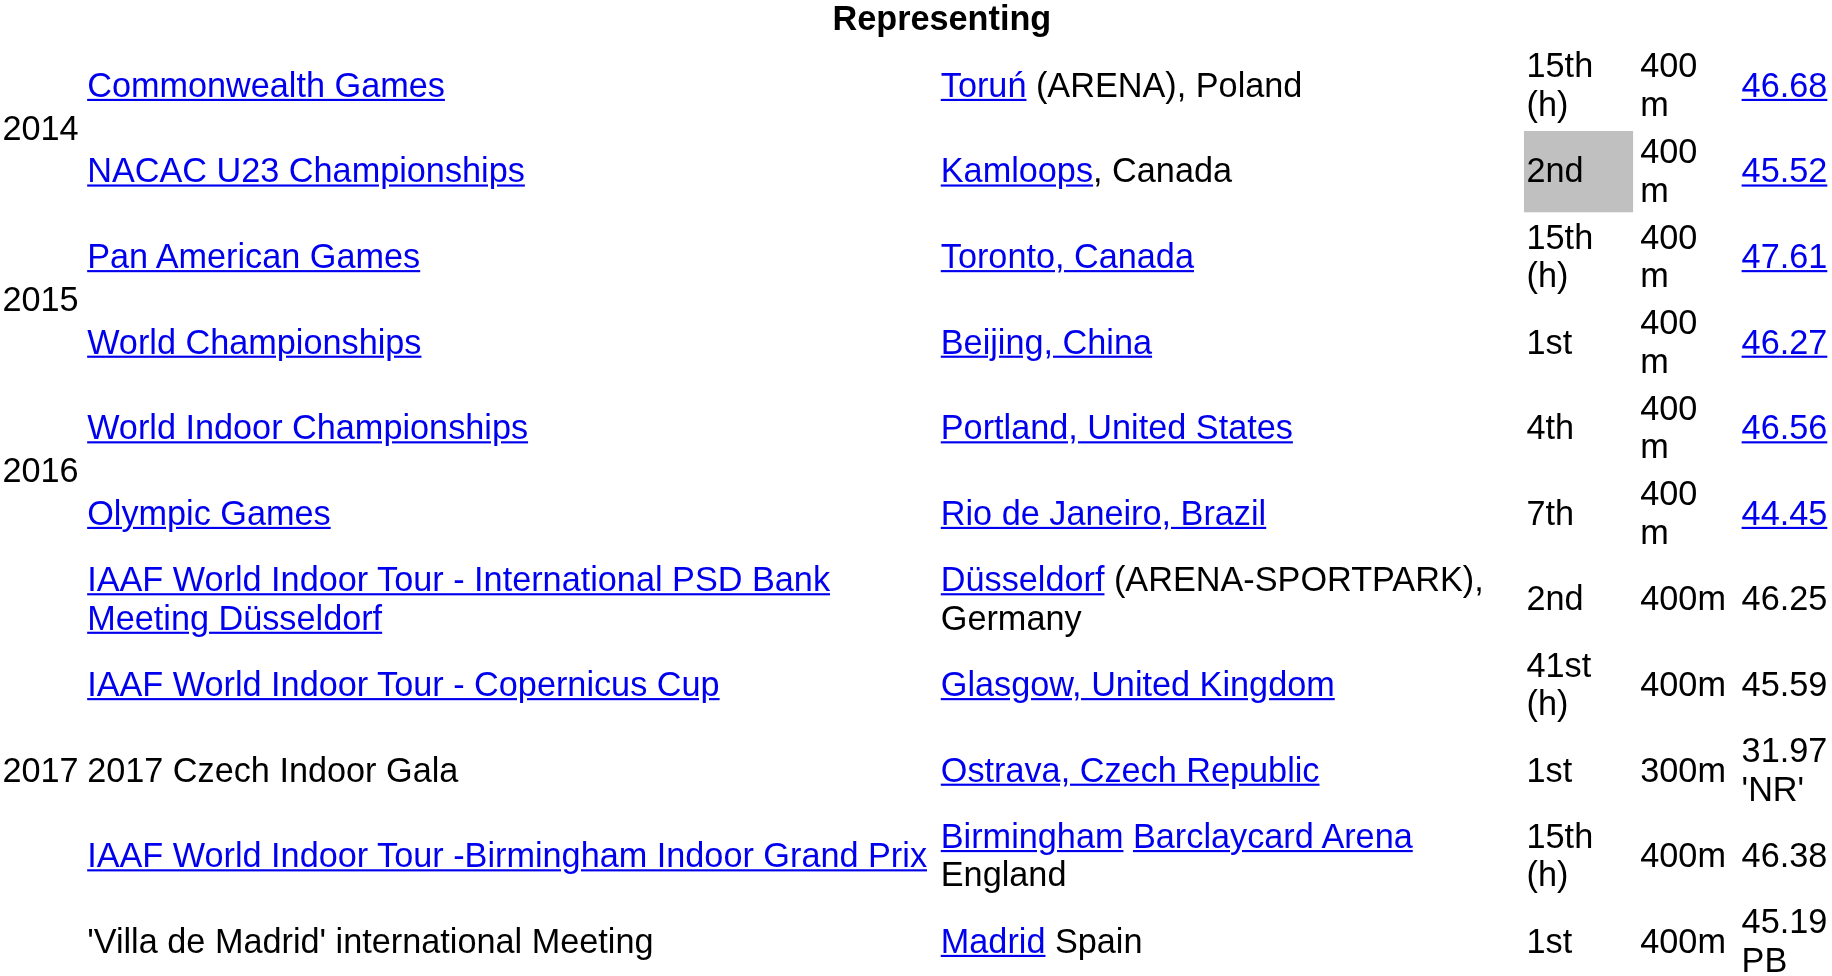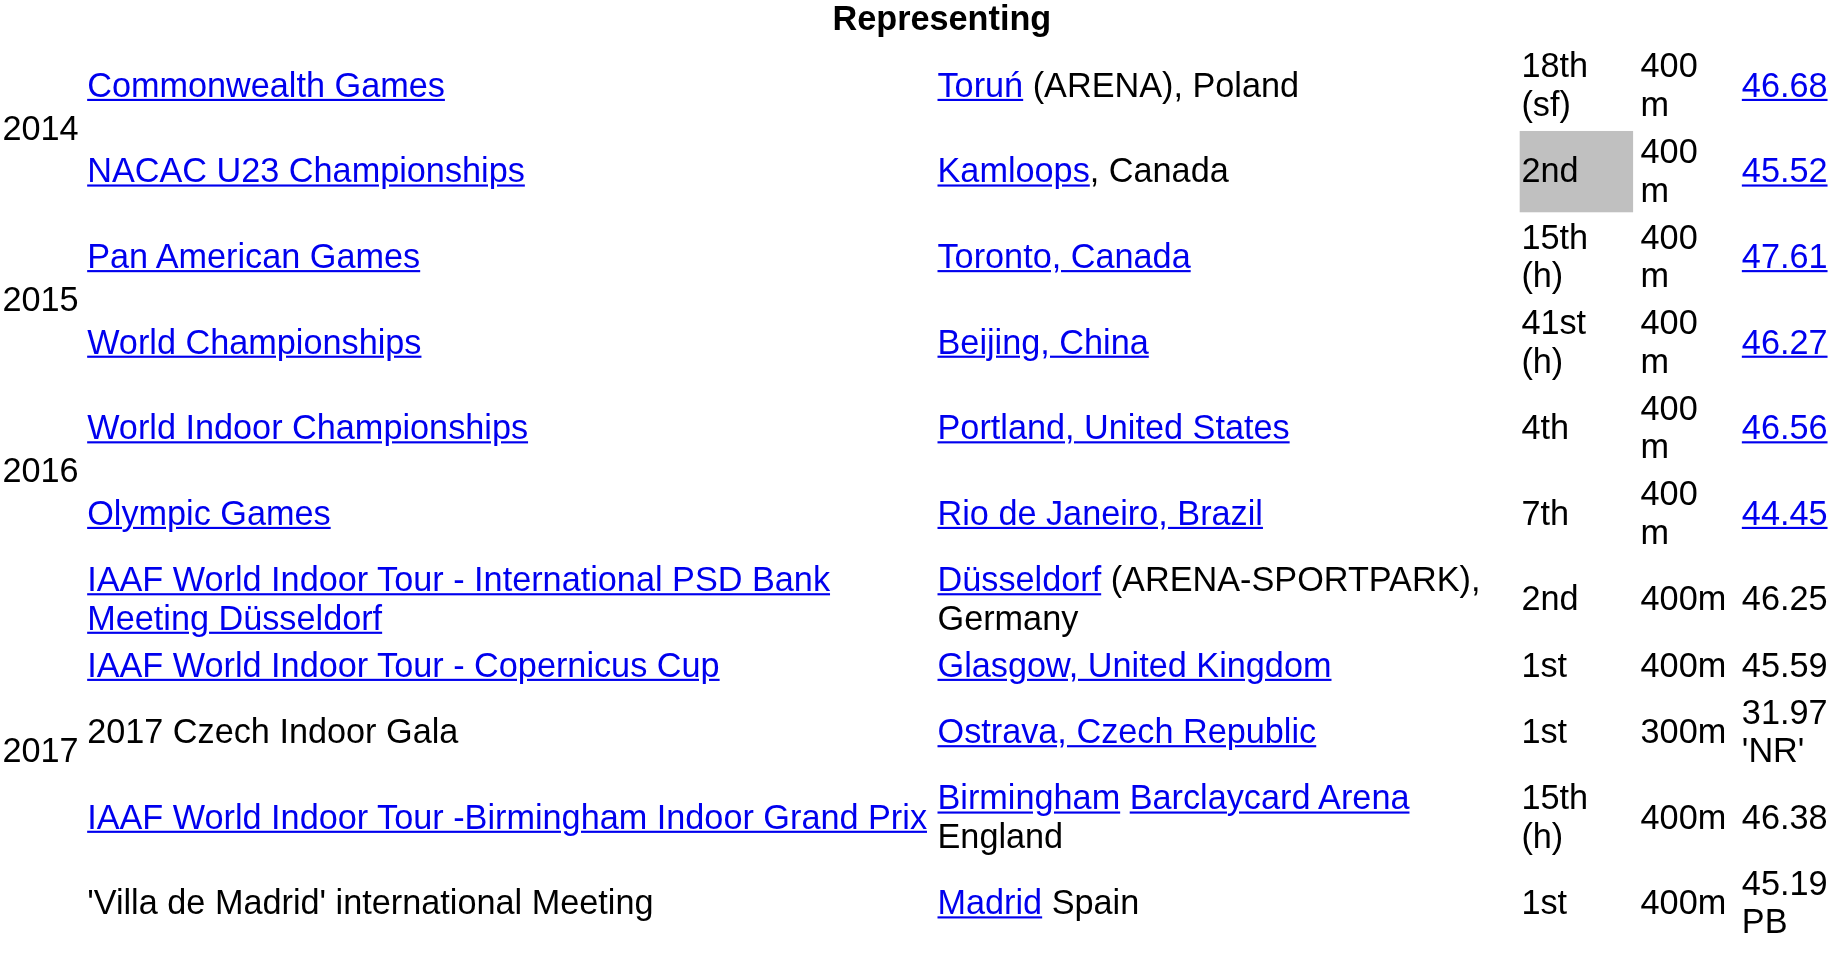Commonwealth Games | column 4: 15th (h) -> 18th (sf)
World Championships | column 4: 1st -> 41st (h)
IAAF World Indoor Tour - Copernicus Cup | column 4: 41st (h) -> 1st
